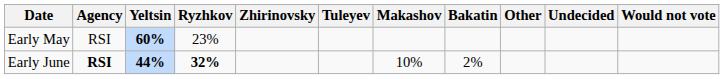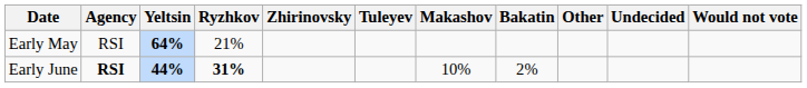Early May | Yeltsin: 60% -> 64%
Early May | Ryzhkov: 23% -> 21%
Early June | Ryzhkov: 32% -> 31%
